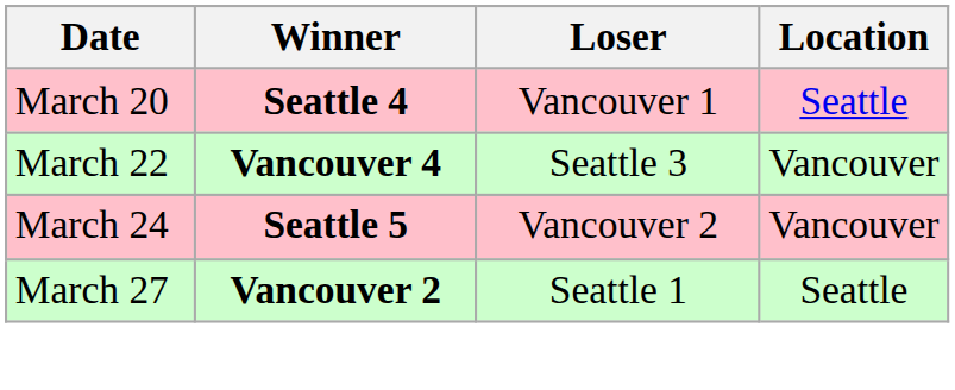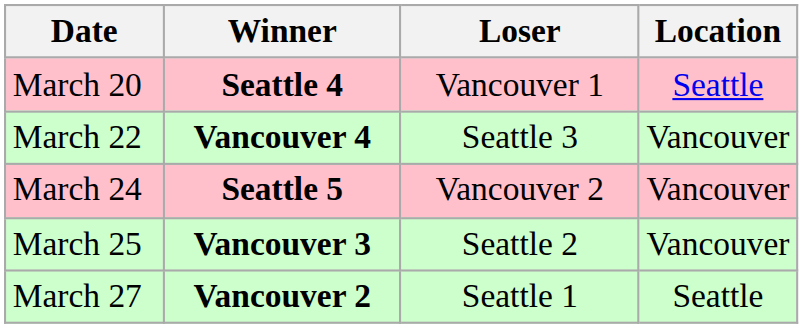+ row: March 25 | Vancouver 3 | Seattle 2 | Vancouver
